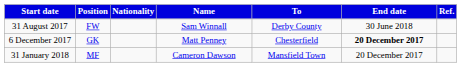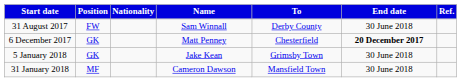+ row: 5 January 2018 | GK | Jake Kean | Grimsby Town | 30 June 2018
31 January 2018 | End date: 20 December 2017 -> 30 June 2018
